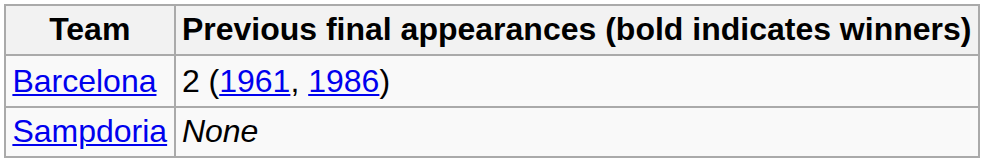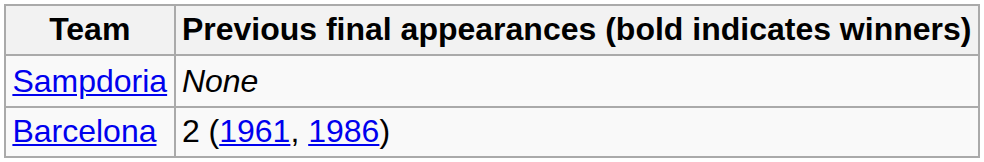rows swapped: Sampdoria <-> Barcelona
